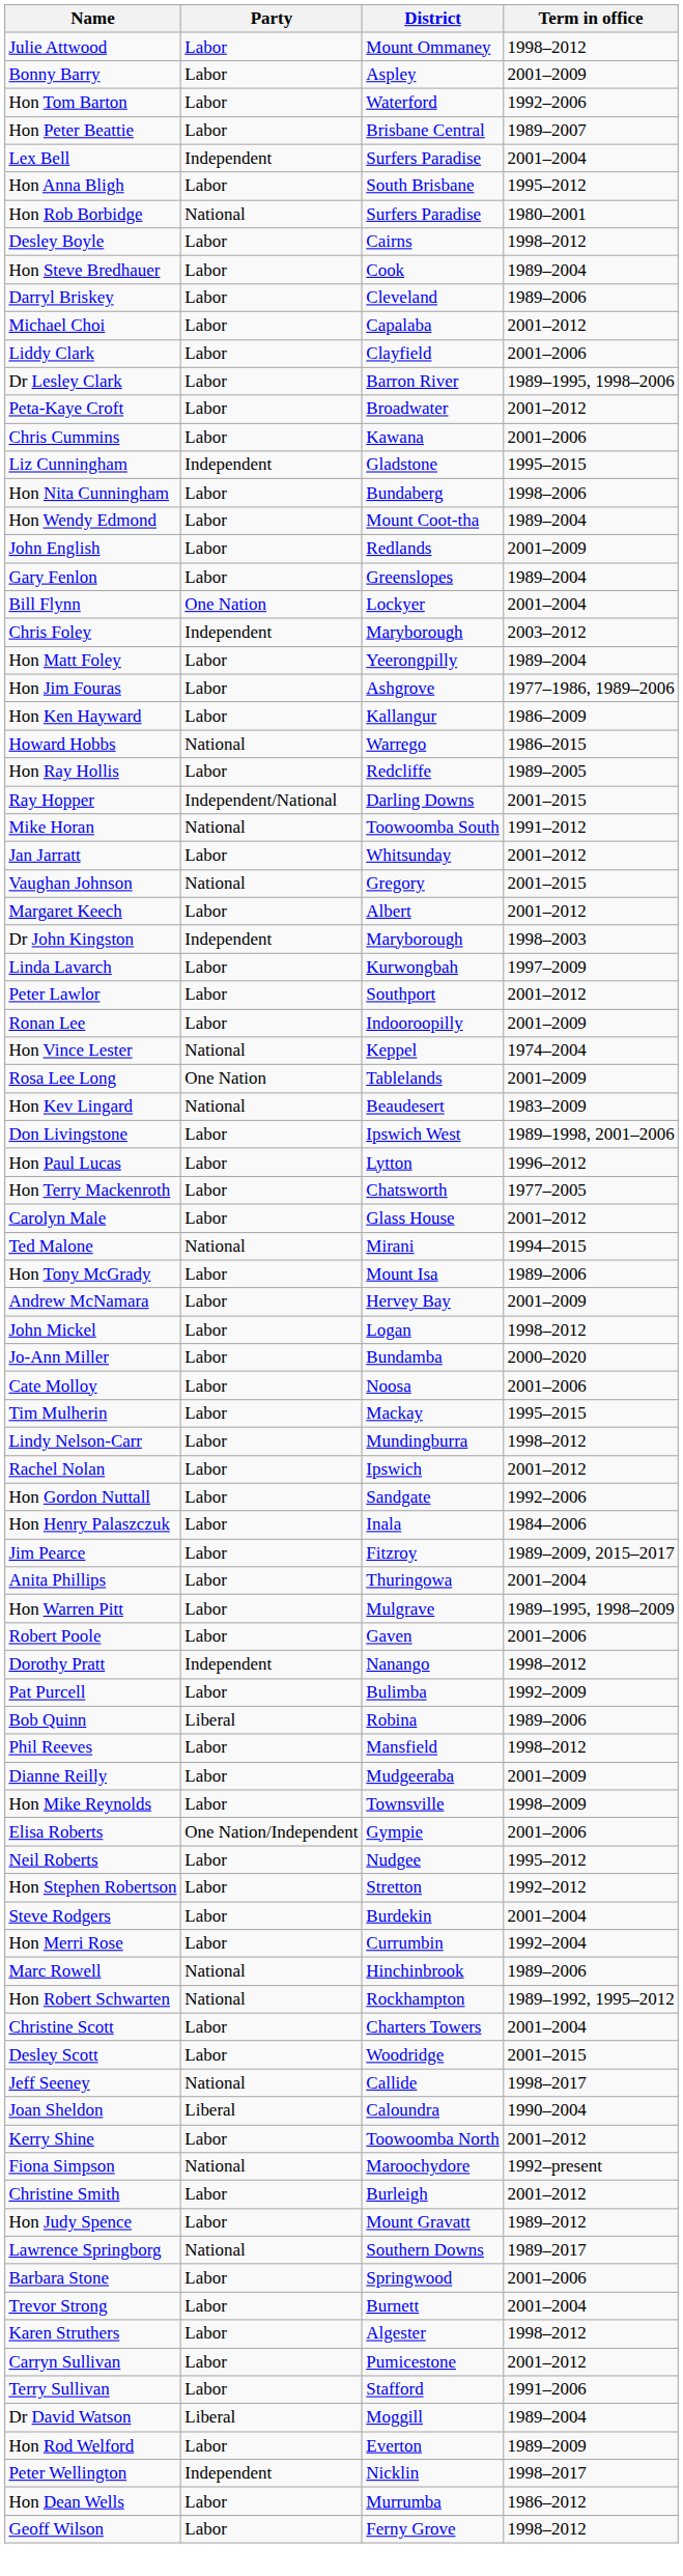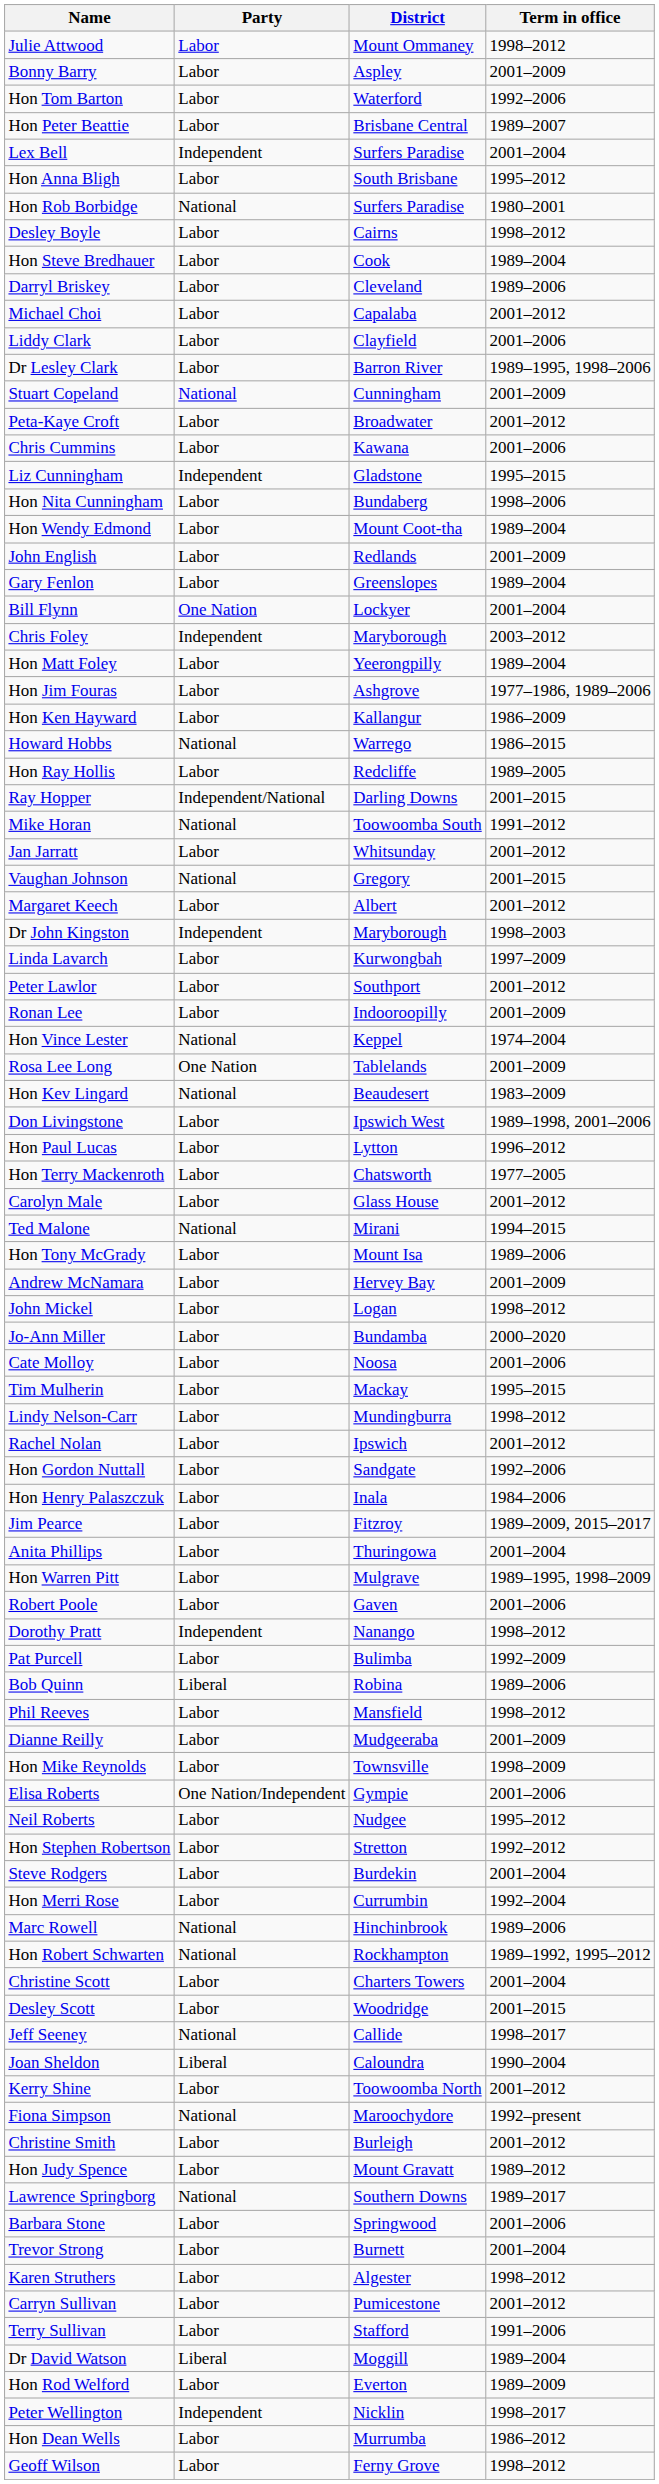+ row: Stuart Copeland | National | Cunningham | 2001–2009
